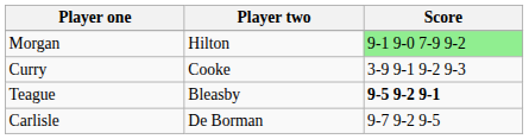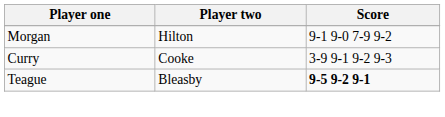Morgan | Score: lightgreen background -> no background
- row: Carlisle | De Borman | 9-7 9-2 9-5
